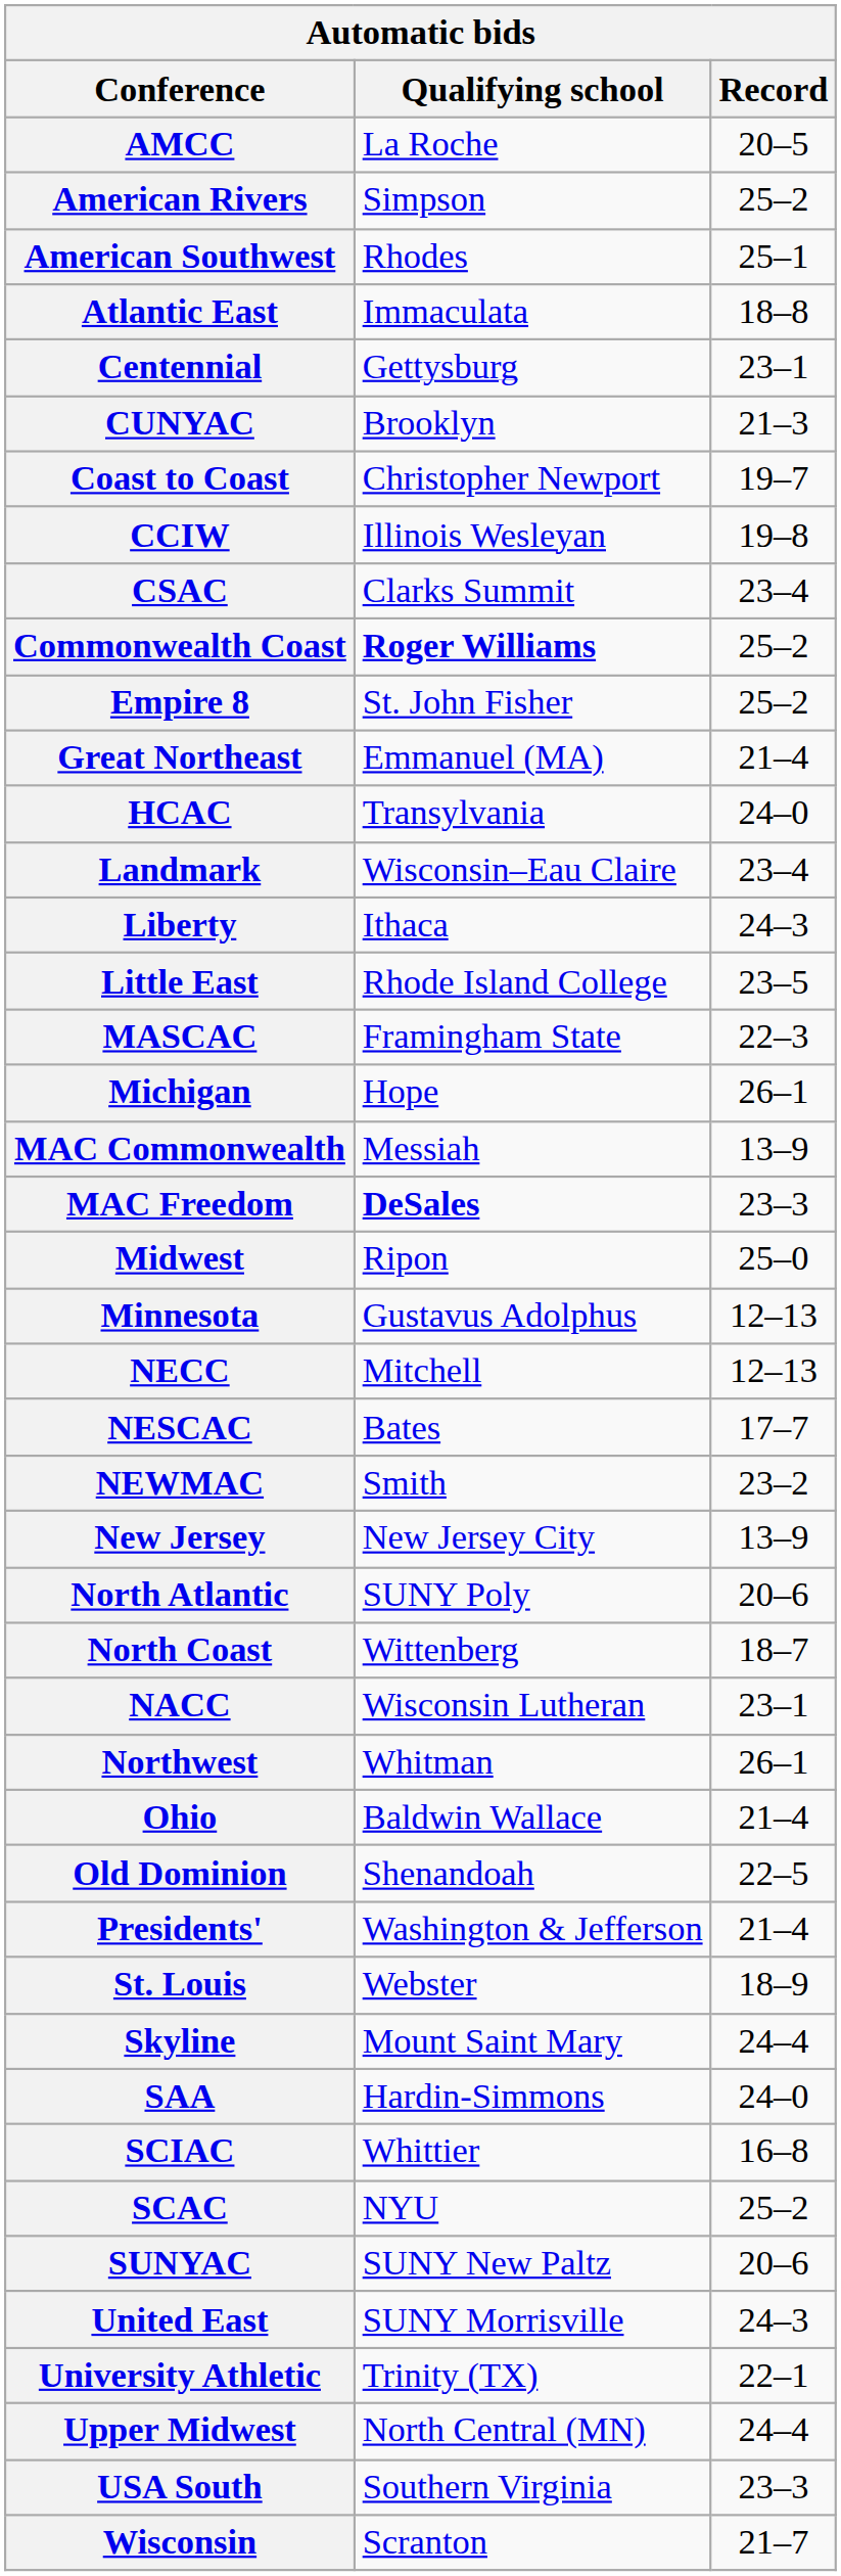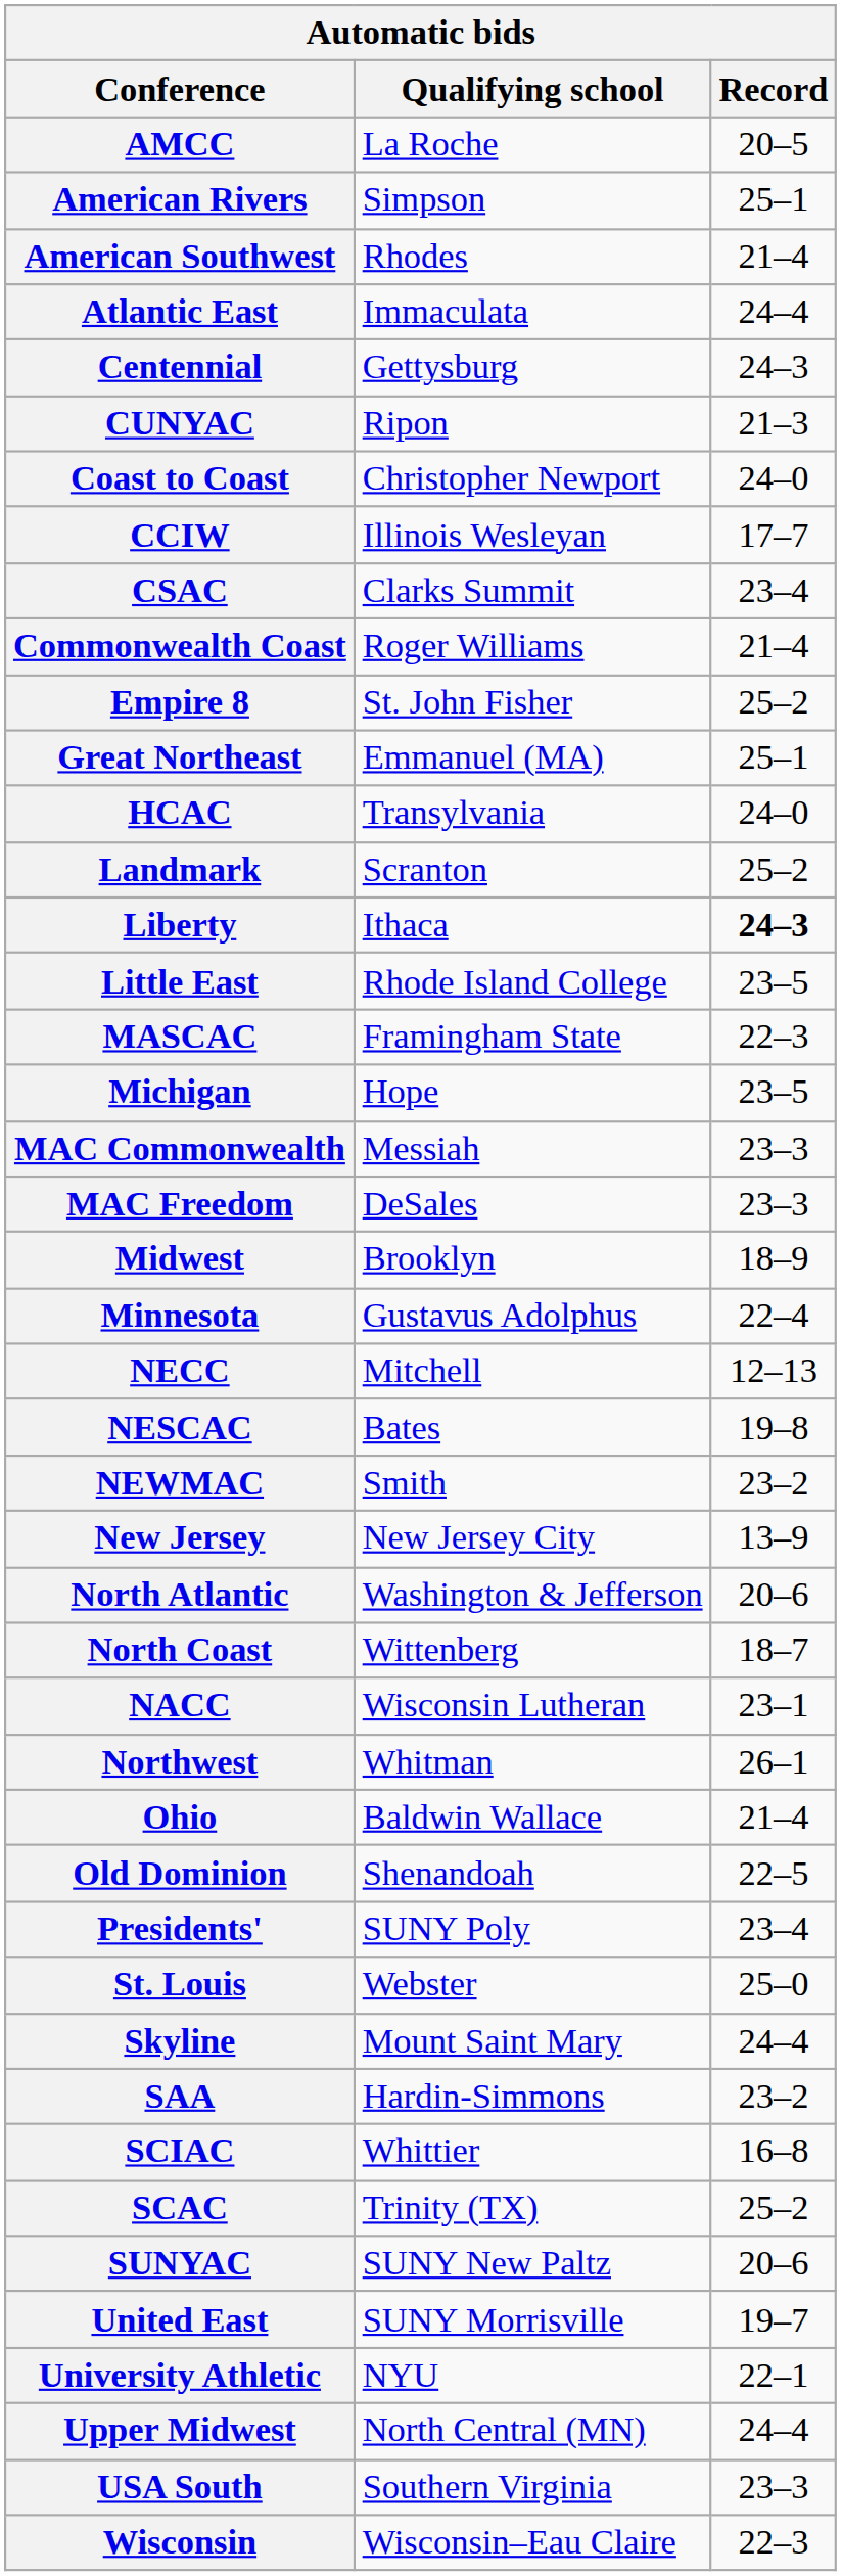American Rivers | Record: 25–2 -> 25–1
American Southwest | Record: 25–1 -> 21–4
Atlantic East | Record: 18–8 -> 24–4
Centennial | Record: 23–1 -> 24–3
CUNYAC | Qualifying school: Brooklyn -> Ripon
Coast to Coast | Record: 19–7 -> 24–0
CCIW | Record: 19–8 -> 17–7
Commonwealth Coast | Qualifying school: bold -> normal
Commonwealth Coast | Record: 25–2 -> 21–4
Great Northeast | Record: 21–4 -> 25–1
Landmark | Qualifying school: Wisconsin–Eau Claire -> Scranton
Landmark | Record: 23–4 -> 25–2
Liberty | Record: normal -> bold
Michigan | Record: 26–1 -> 23–5
MAC Commonwealth | Record: 13–9 -> 23–3
MAC Freedom | Qualifying school: bold -> normal
Midwest | Qualifying school: Ripon -> Brooklyn
Midwest | Record: 25–0 -> 18–9
Minnesota | Record: 12–13 -> 22–4
NESCAC | Record: 17–7 -> 19–8
North Atlantic | Qualifying school: SUNY Poly -> Washington & Jefferson
Presidents' | Qualifying school: Washington & Jefferson -> SUNY Poly
Presidents' | Record: 21–4 -> 23–4
St. Louis | Record: 18–9 -> 25–0
SAA | Record: 24–0 -> 23–2
SCAC | Qualifying school: NYU -> Trinity (TX)
United East | Record: 24–3 -> 19–7
University Athletic | Qualifying school: Trinity (TX) -> NYU
Wisconsin | Qualifying school: Scranton -> Wisconsin–Eau Claire
Wisconsin | Record: 21–7 -> 22–3
